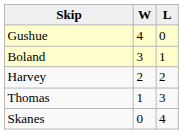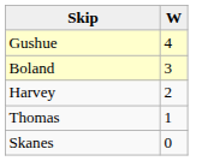- column: L | 0 | 1 | 2 | 3 | 4
